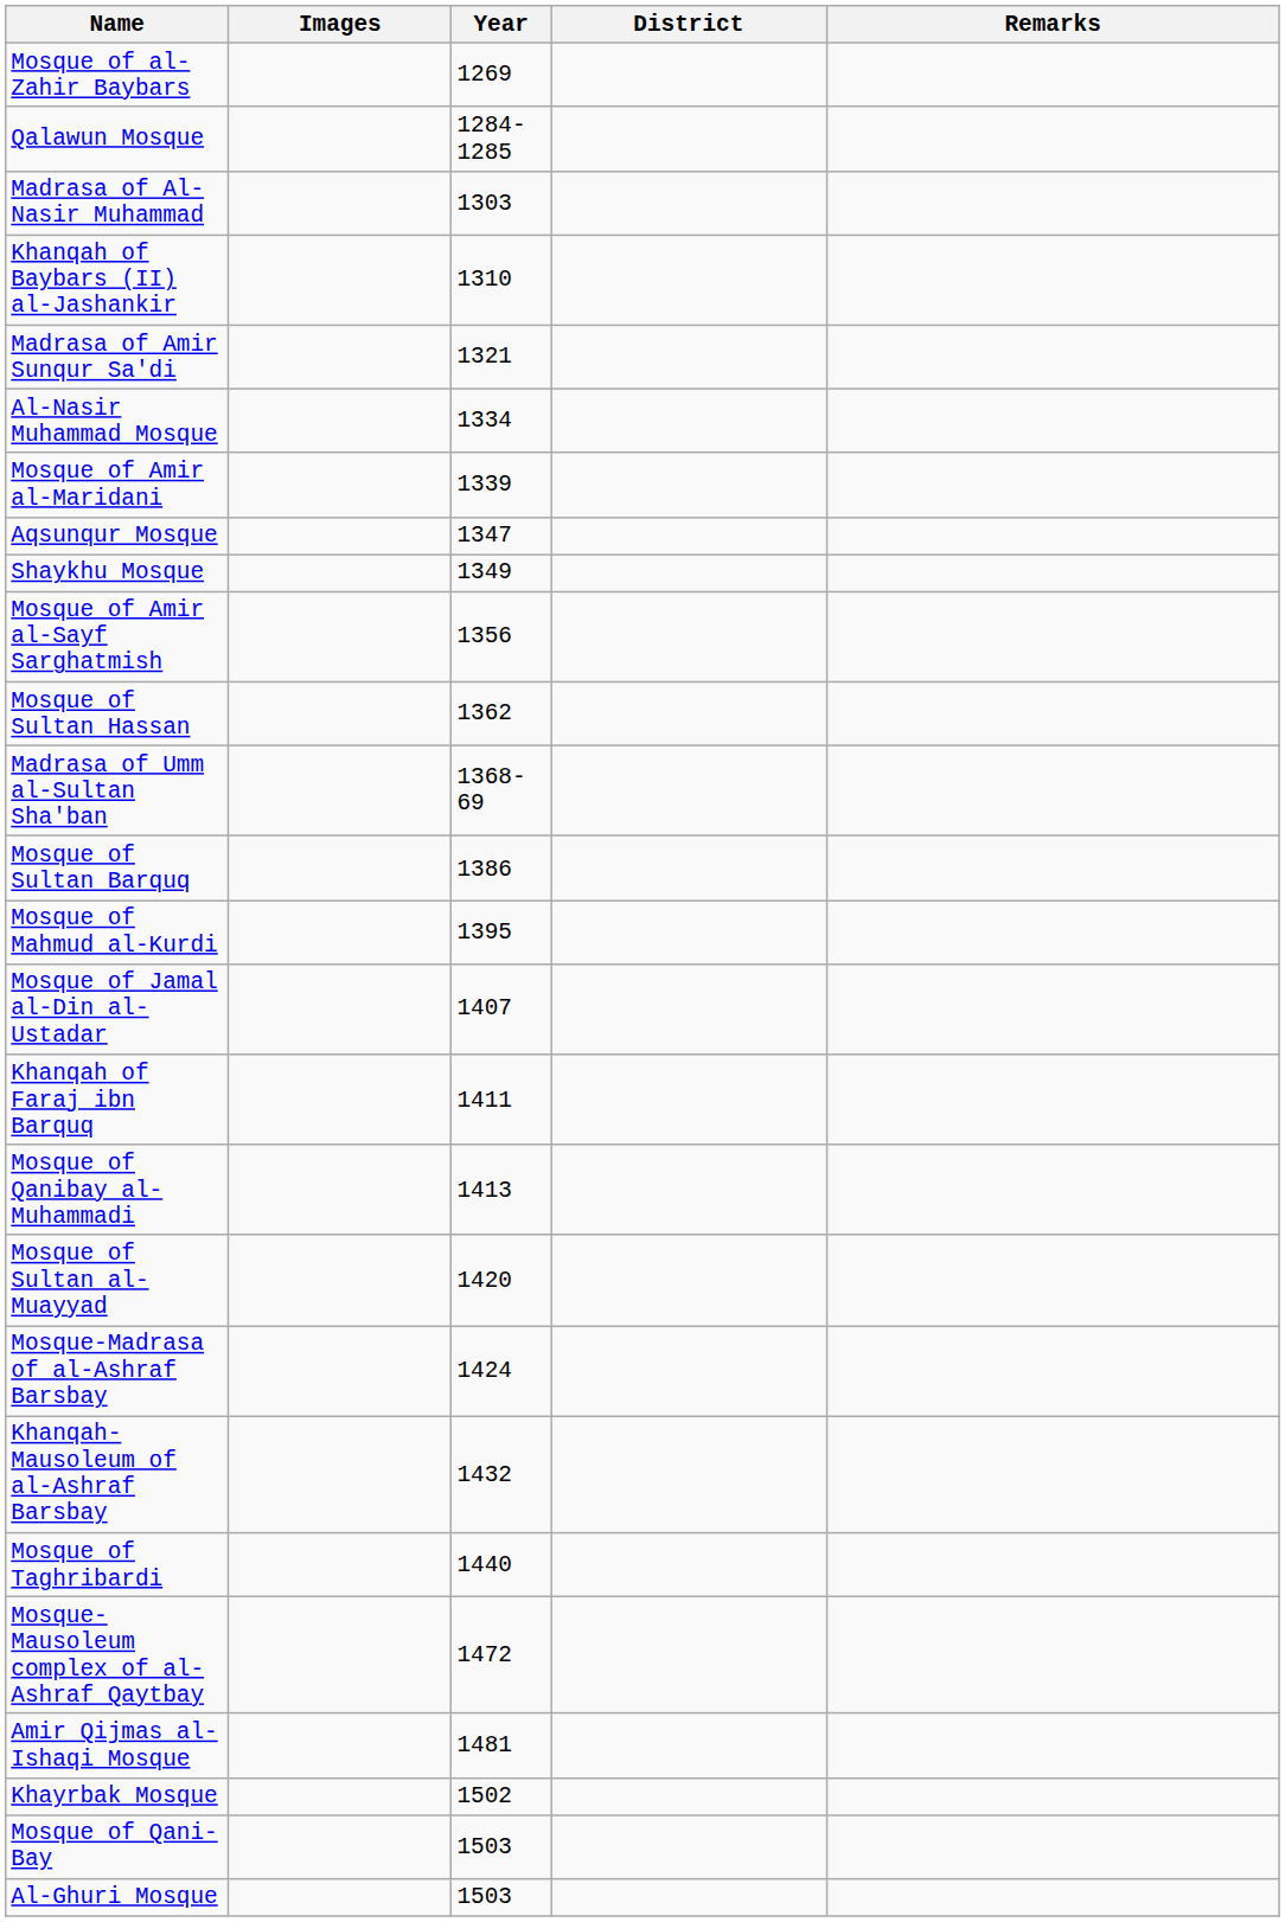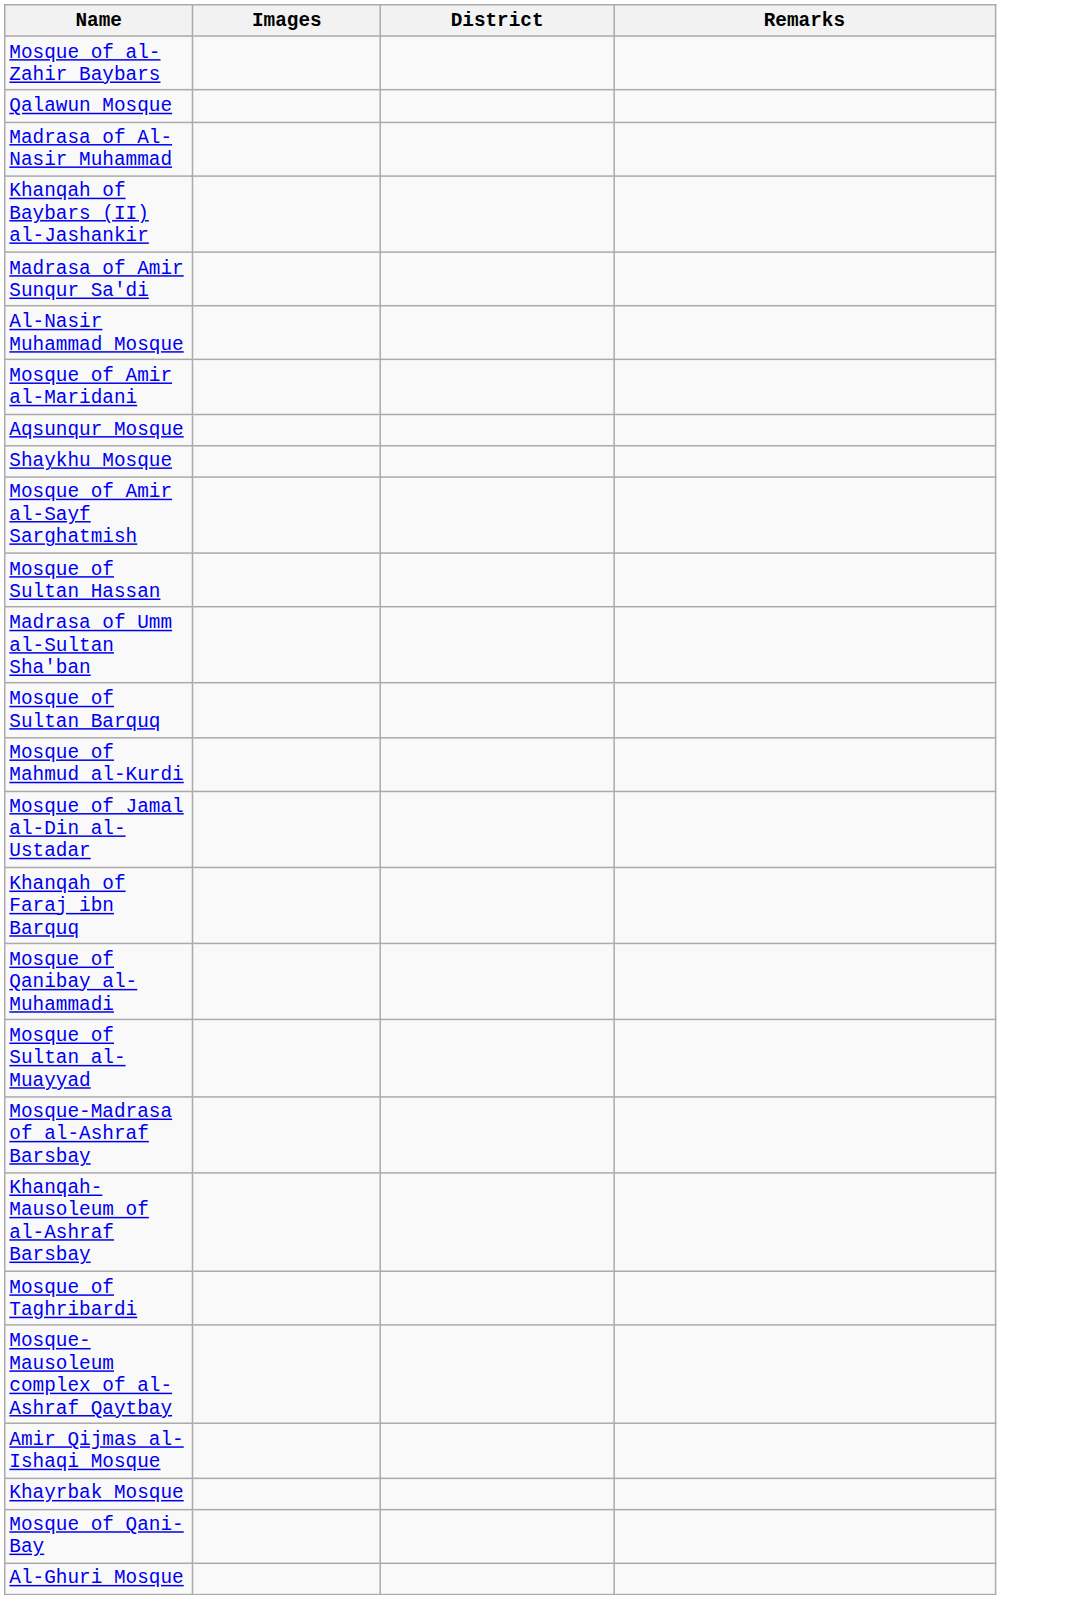- column: Year | 1269 | 1284-1285 | 1303 | 1310 | 1321 | 1334 | 1339 | 1347 | 1349 | 1356 | 1362 | 1368-69 | 1386 | 1395 | 1407 | 1411 | 1413 | 1420 | 1424 | 1432 | 1440 | 1472 | 1481 | 1502 | 1503 | 1503
